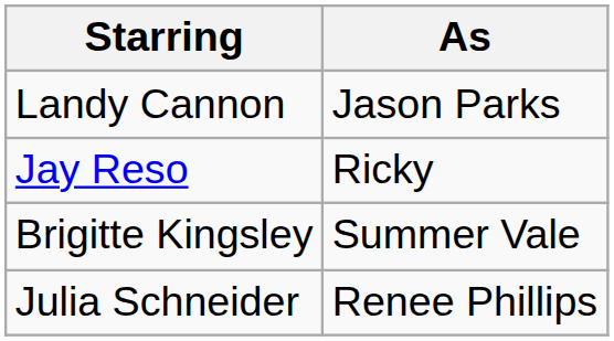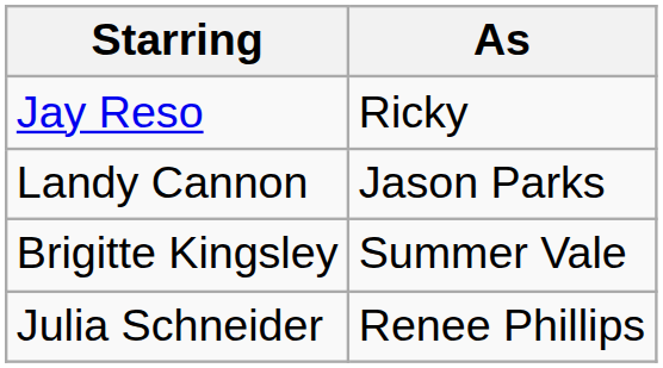rows swapped: Landy Cannon <-> Jay Reso
